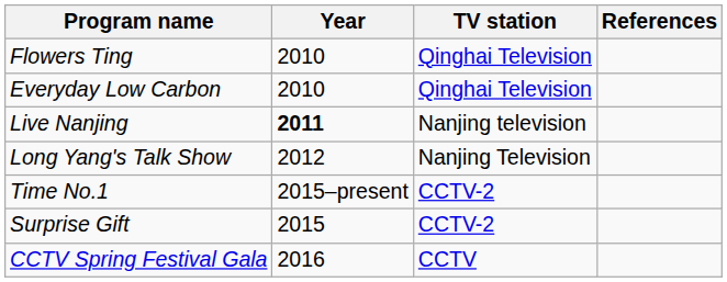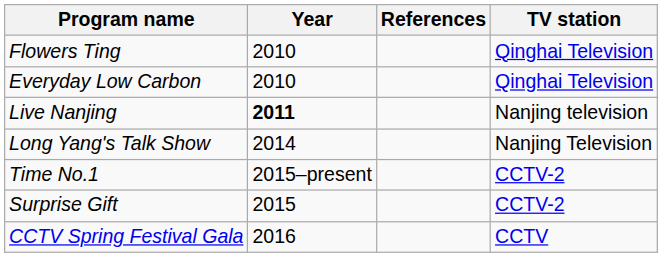columns swapped: TV station <-> References
Long Yang's Talk Show | Year: 2012 -> 2014
